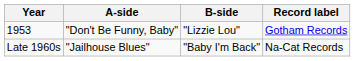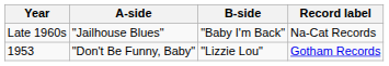rows swapped: 1953 <-> Late 1960s
